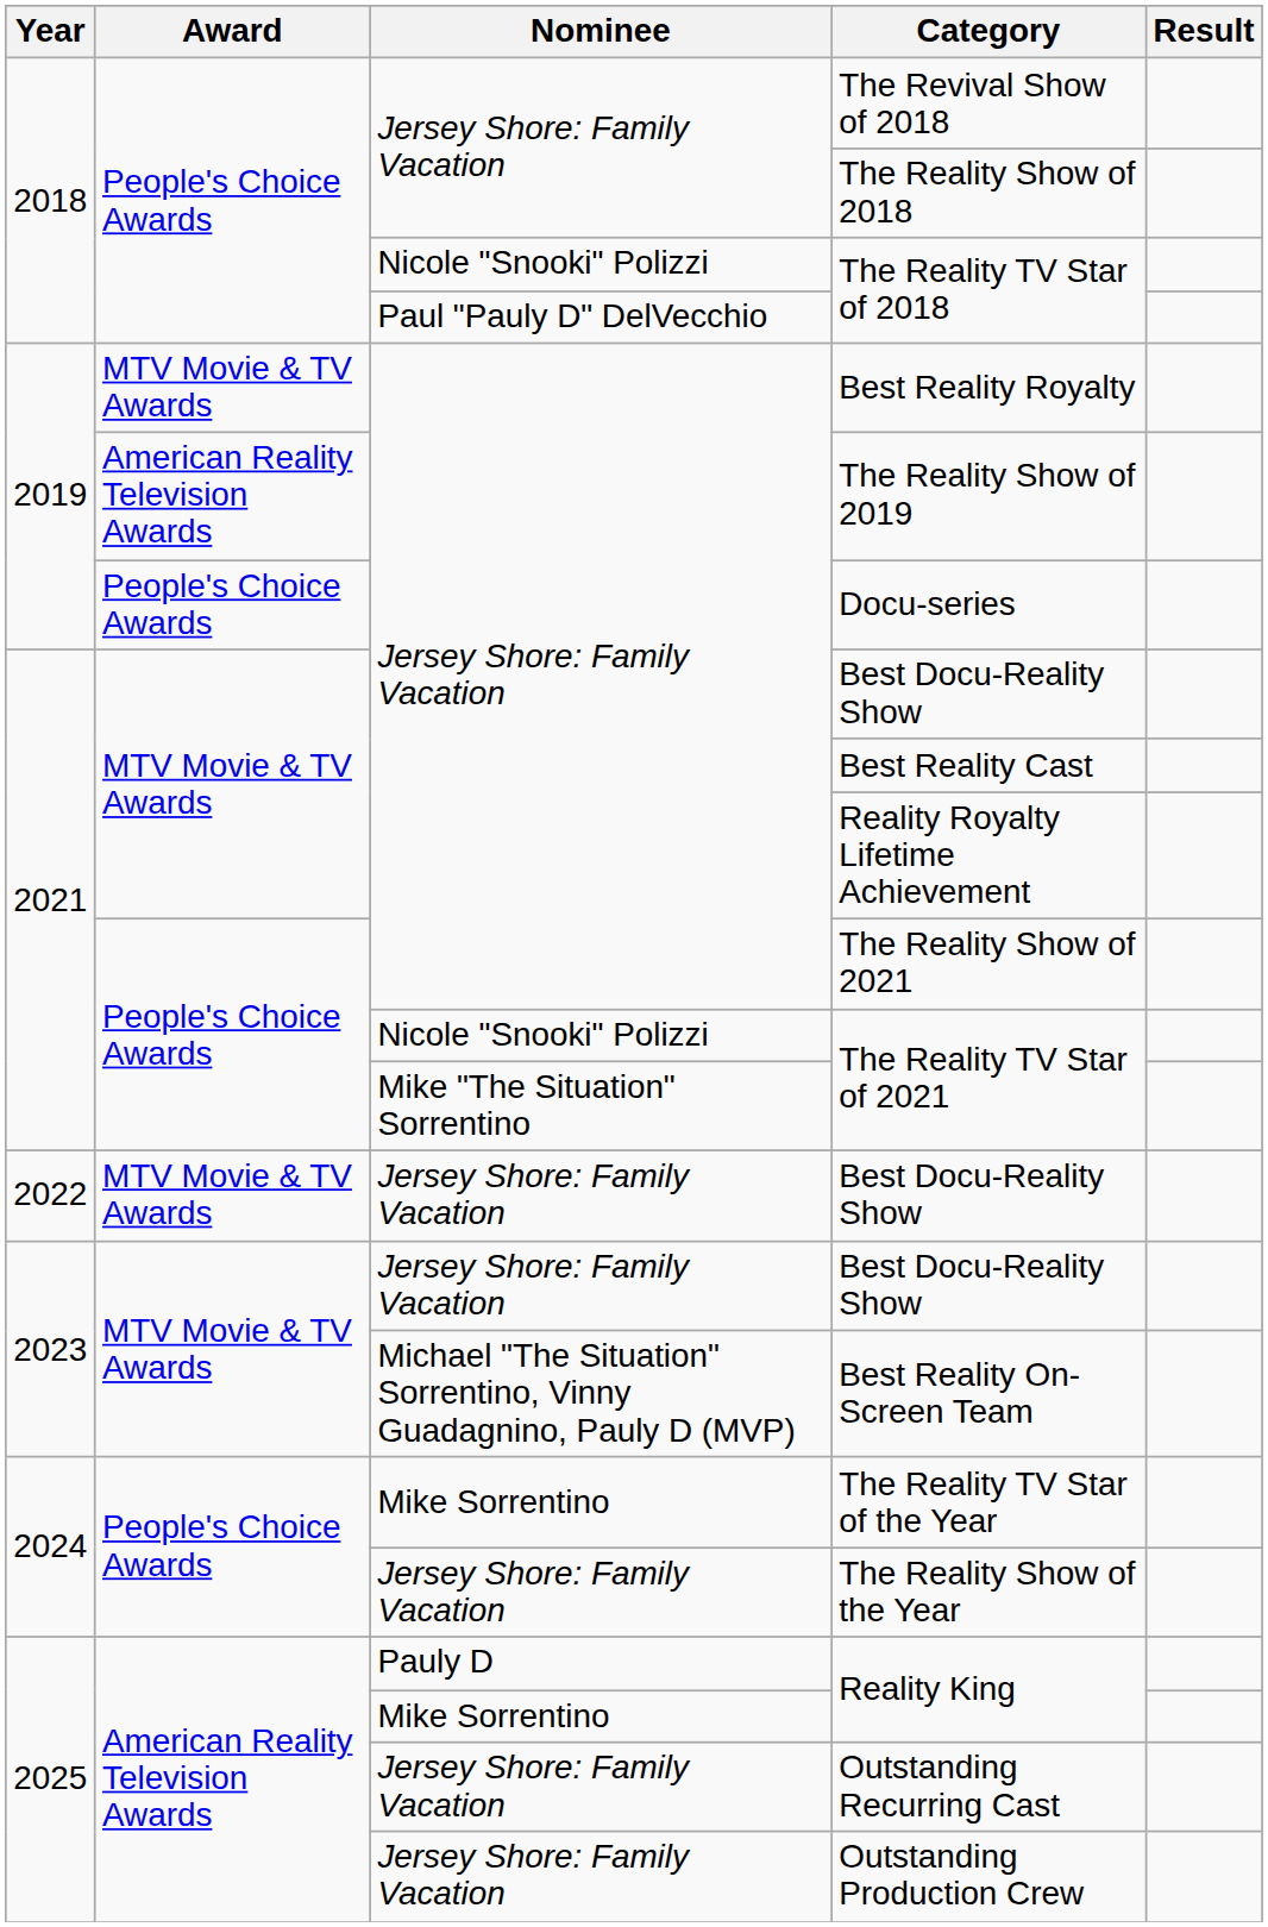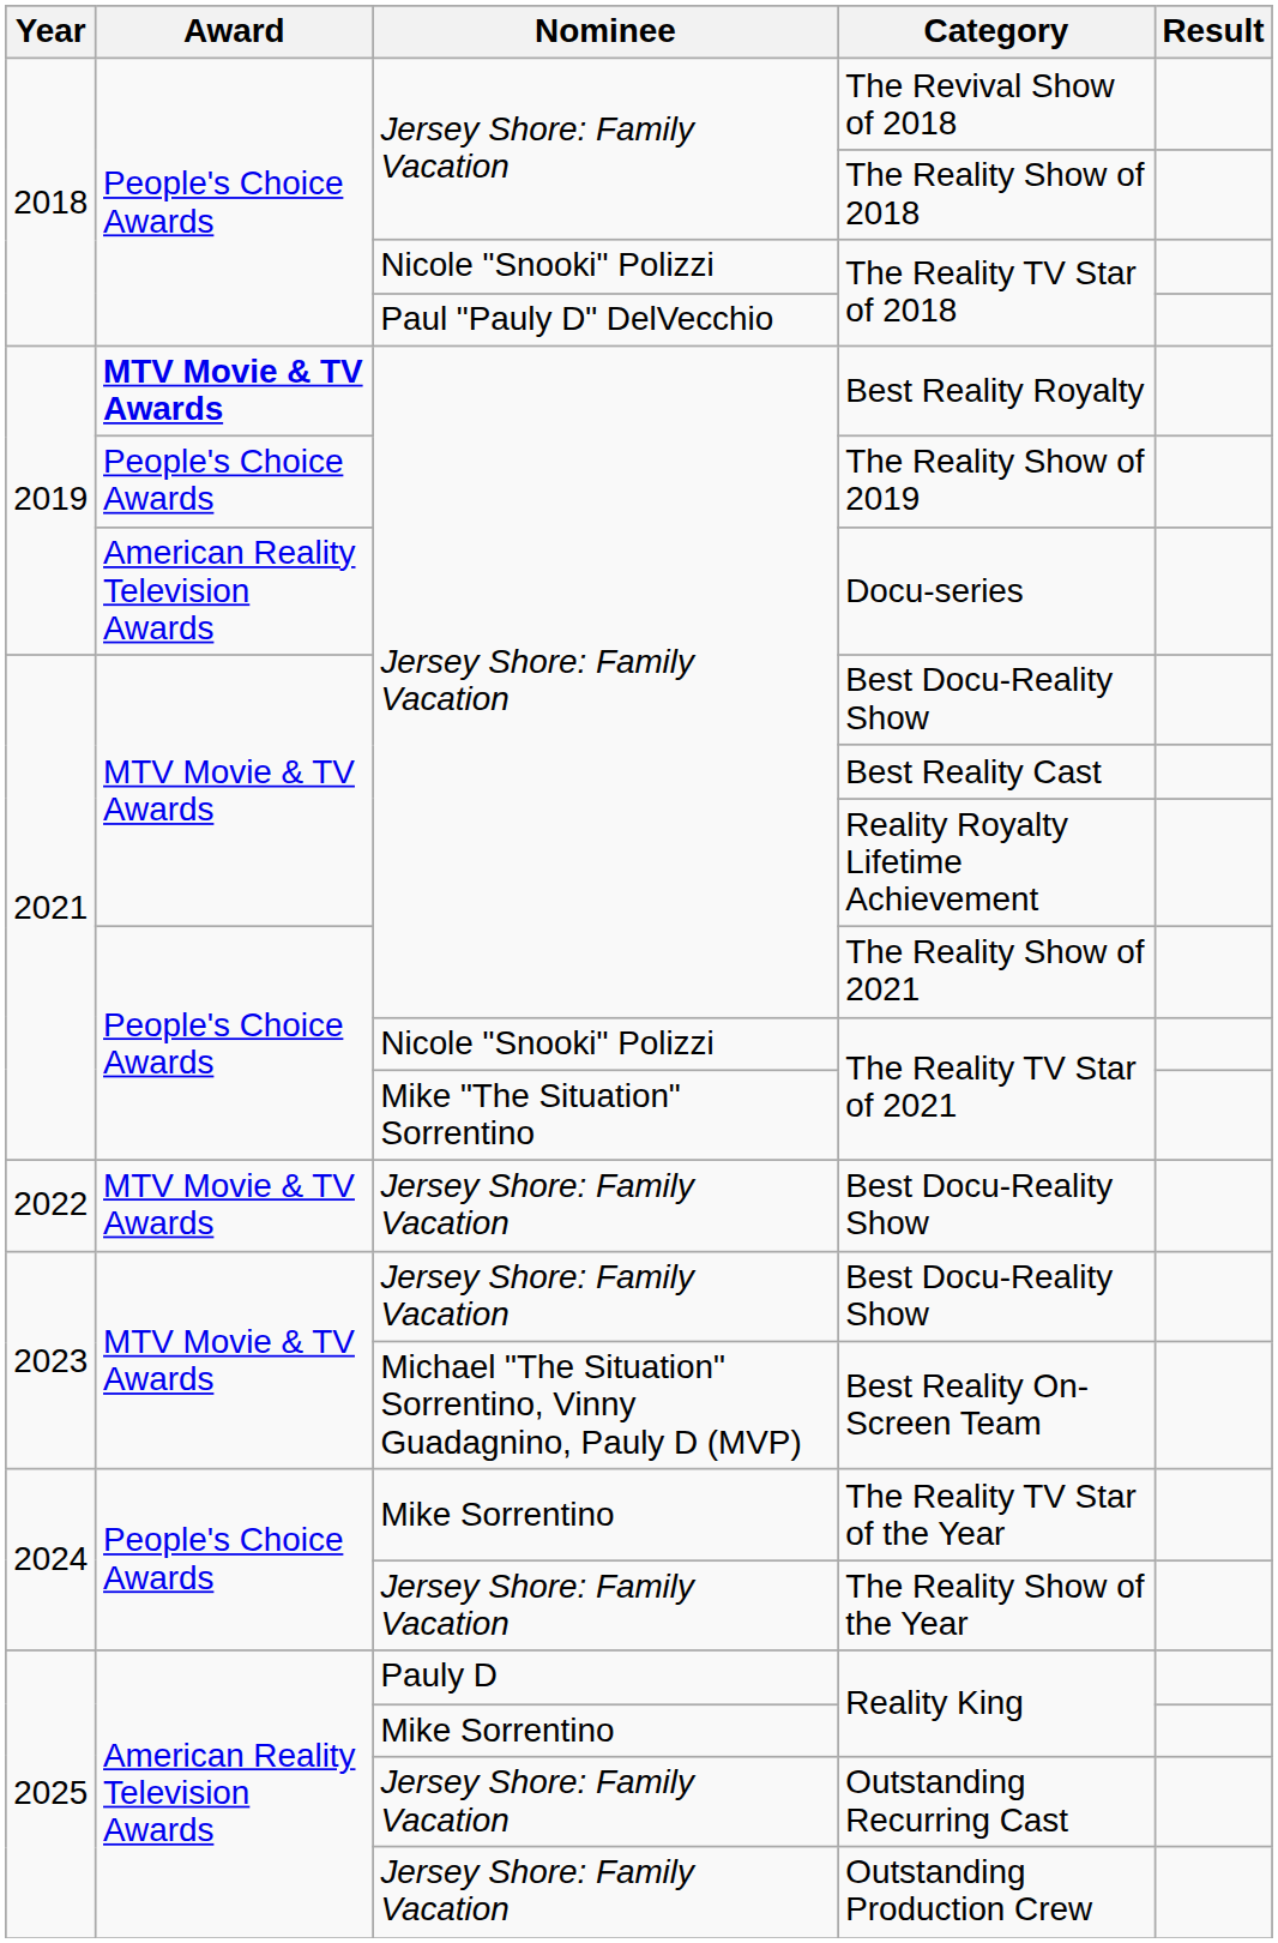Best Reality Royalty | Award: normal -> bold
The Reality Show of 2019 | Award: American Reality Television Awards -> People's Choice Awards
Docu-series | Award: People's Choice Awards -> American Reality Television Awards
